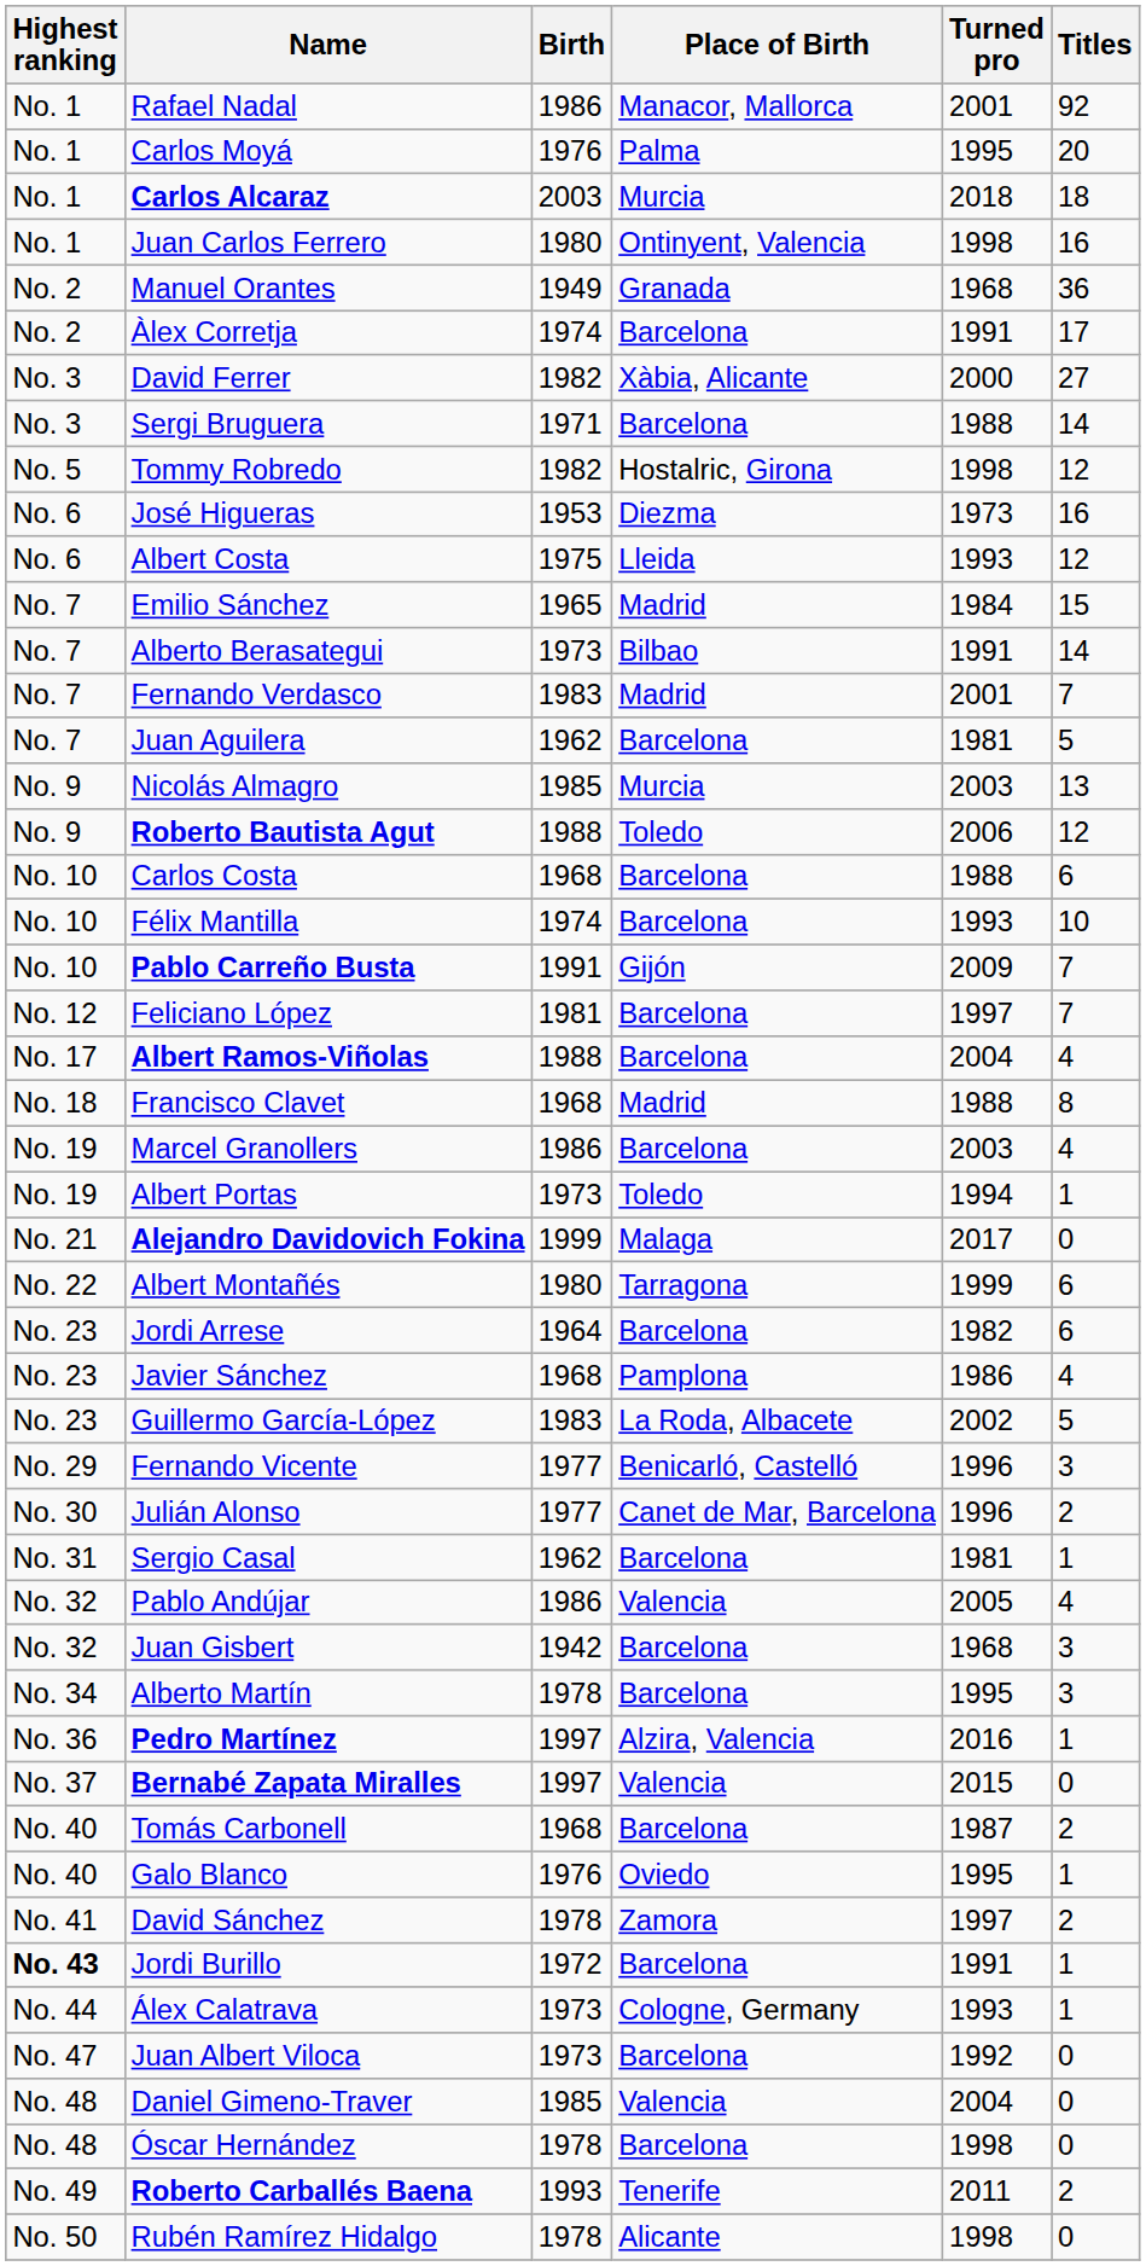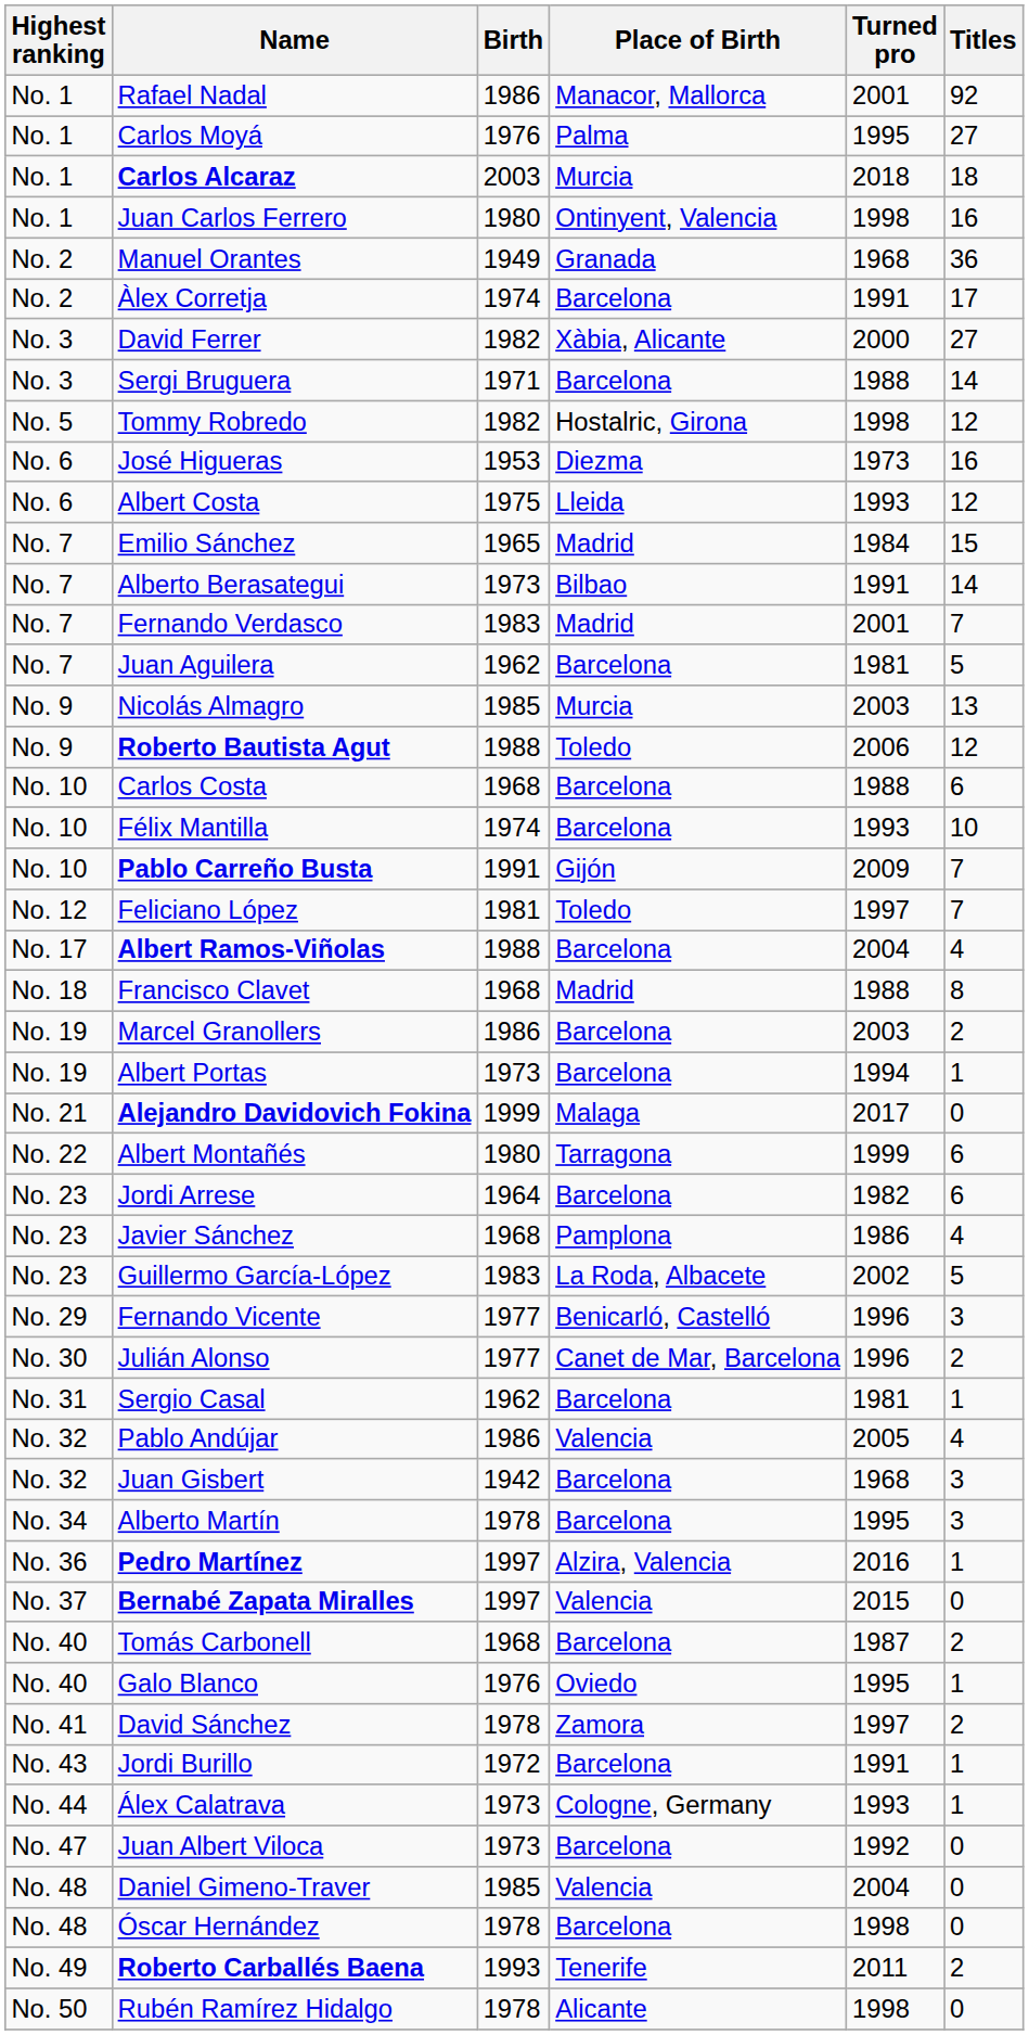Carlos Moyá | Titles: 20 -> 27
Feliciano López | Place of Birth: Barcelona -> Toledo
Marcel Granollers | Titles: 4 -> 2
Albert Portas | Place of Birth: Toledo -> Barcelona
Jordi Burillo | Highest ranking: bold -> normal
